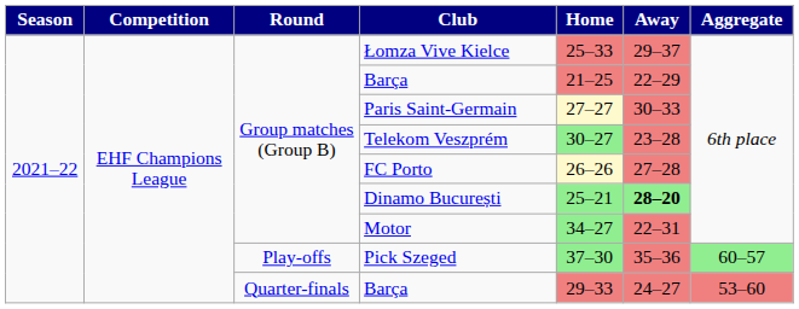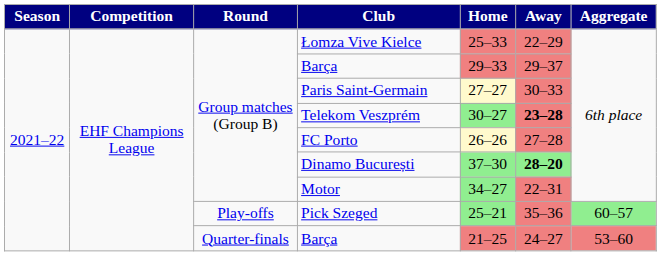Łomza Vive Kielce | Away: 29–37 -> 22–29
Group matches (Group B) / Barça | Home: 21–25 -> 29–33
Group matches (Group B) / Barça | Away: 22–29 -> 29–37
Telekom Veszprém | Away: normal -> bold
Dinamo București | Home: 25–21 -> 37–30
Pick Szeged | Home: 37–30 -> 25–21
Quarter-finals / Barça | Home: 29–33 -> 21–25
